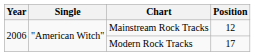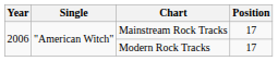Mainstream Rock Tracks | Position: 12 -> 17
